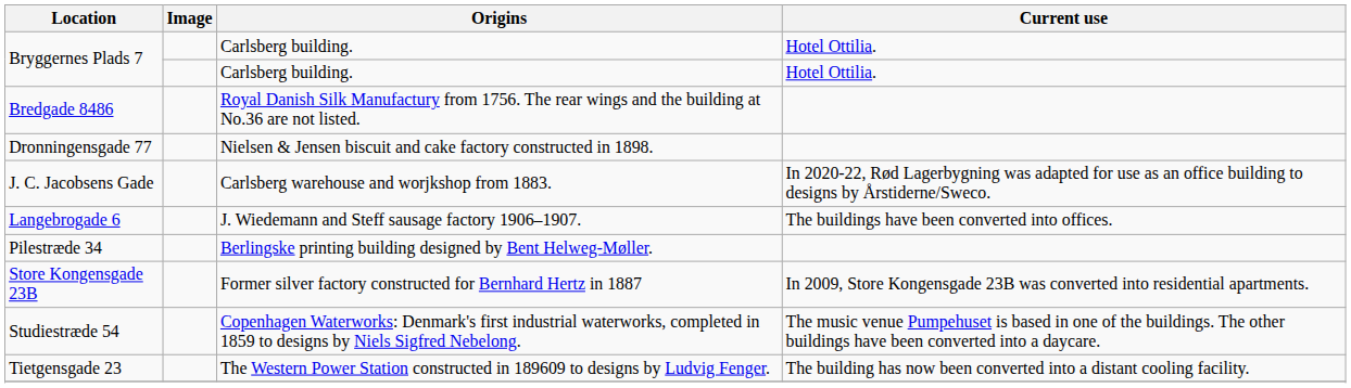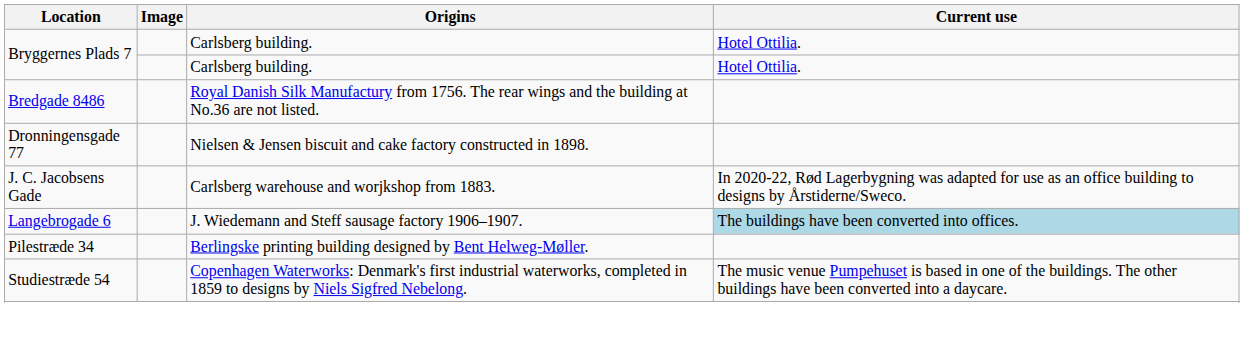Langebrogade 6 | Current use: no background -> lightblue background
- row: Store Kongensgade 23B | Former silver factory constructed for Bernhard Hertz in 1887 | In 2009, Store Kongensgade 23B was converted into residential apartments.
- row: Tietgensgade 23 | The Western Power Station constructed in 189609 to designs by Ludvig Fenger. | The building has now been converted into a distant cooling facility.
